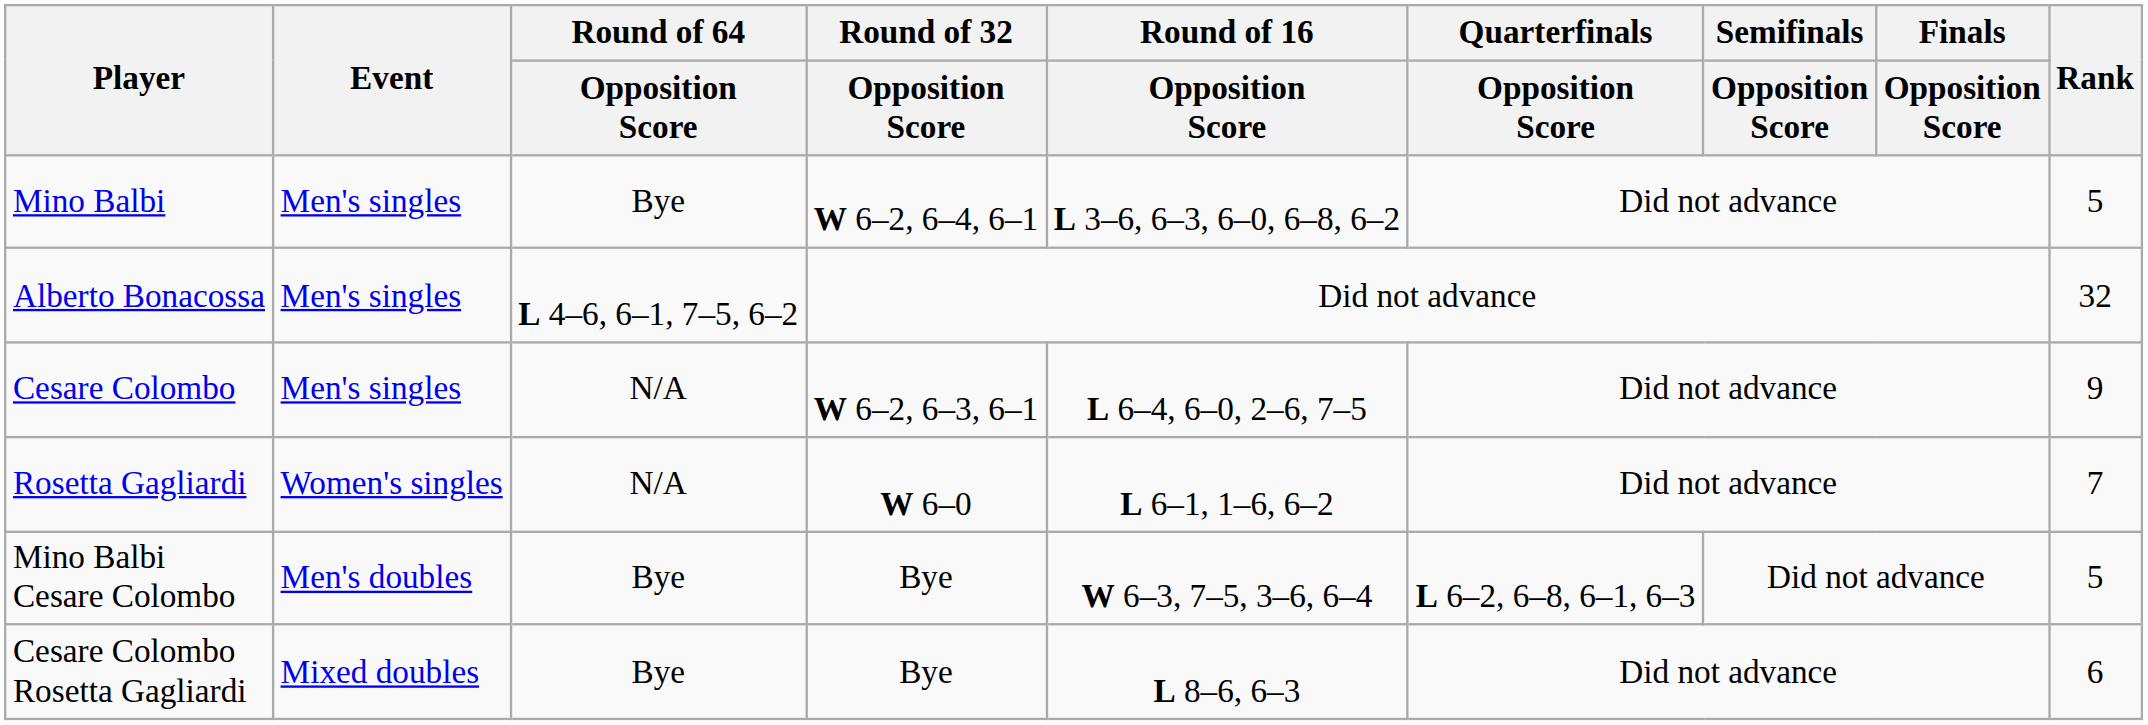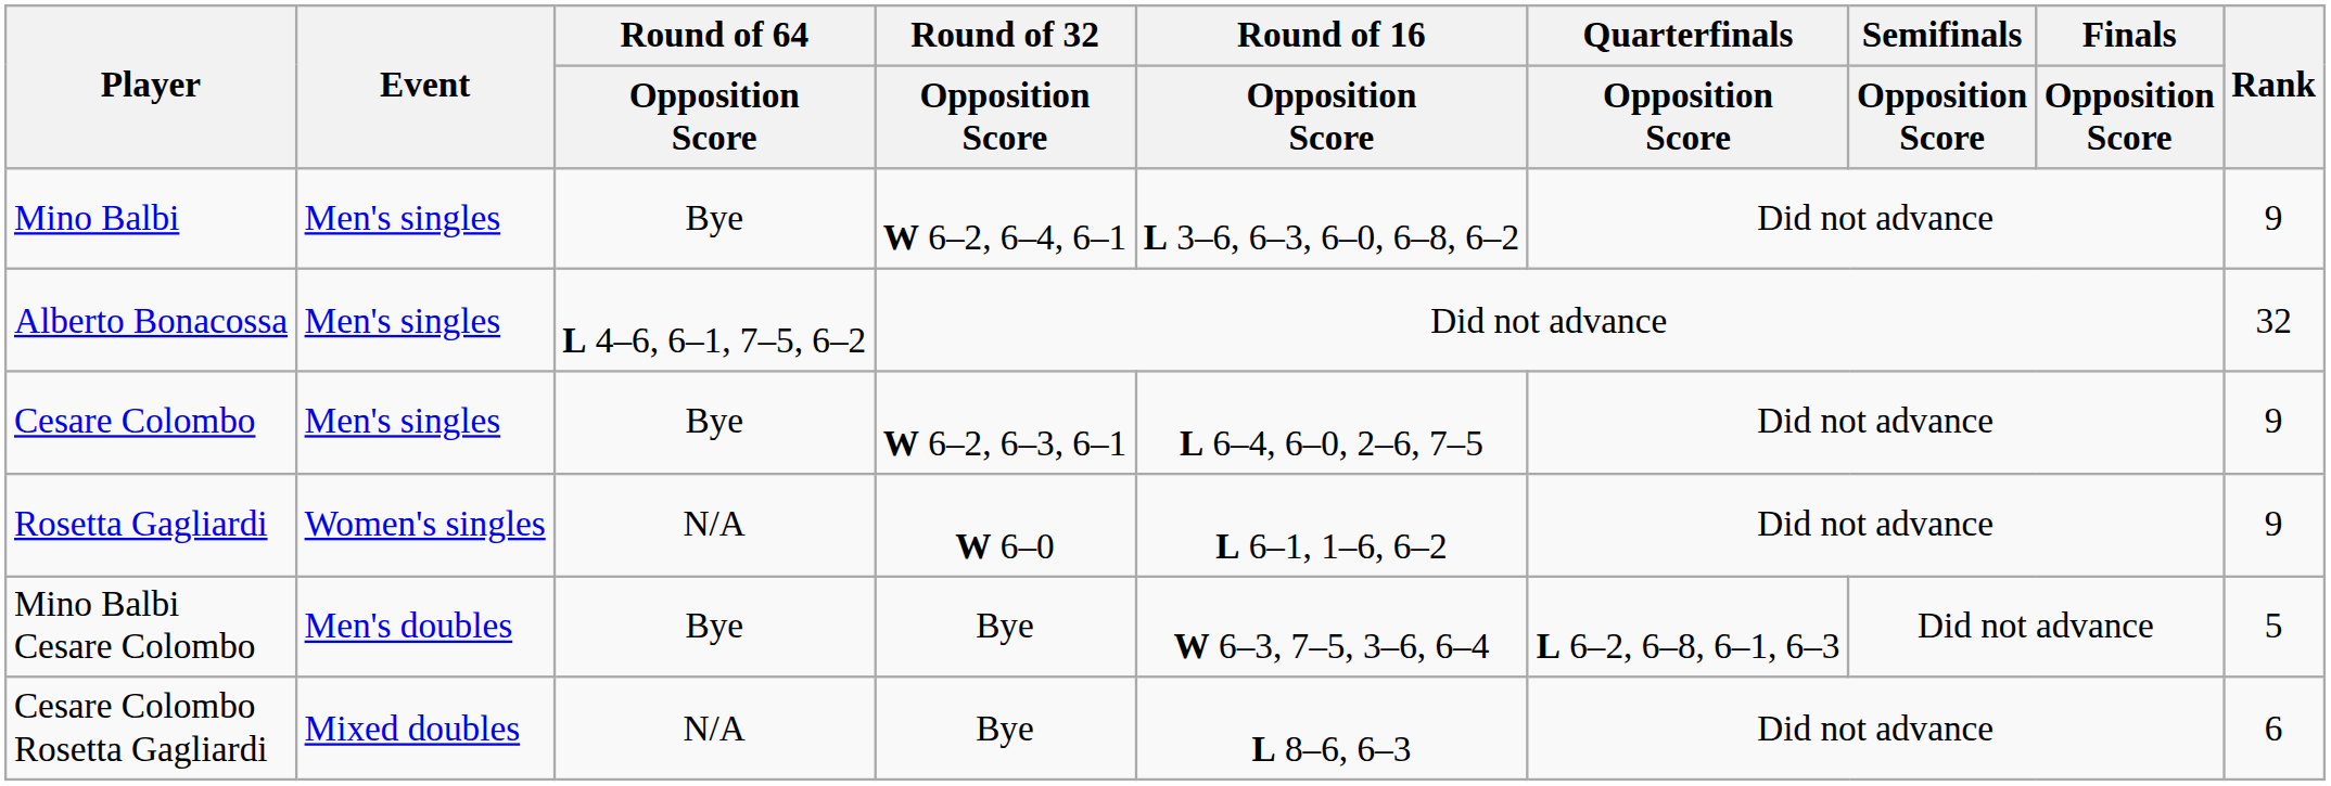Mino Balbi | Rank: 5 -> 9
Cesare Colombo | Round of 64 / Opposition Score: N/A -> Bye
Rosetta Gagliardi | Rank: 7 -> 9
Cesare Colombo Rosetta Gagliardi | Round of 64 / Opposition Score: Bye -> N/A
